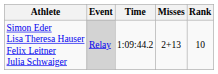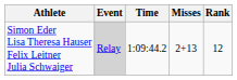Simon Eder Lisa Theresa Hauser Felix Leitner Julia Schwaiger | Rank: 10 -> 12
